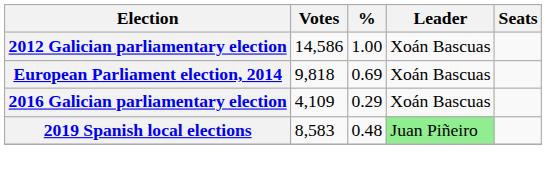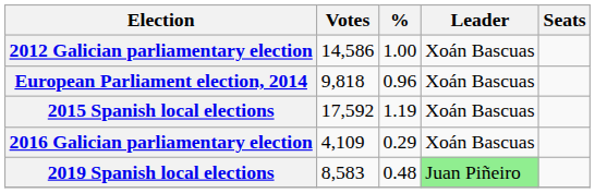European Parliament election, 2014 | %: 0.69 -> 0.96
+ row: 2015 Spanish local elections | 17,592 | 1.19 | Xoán Bascuas
